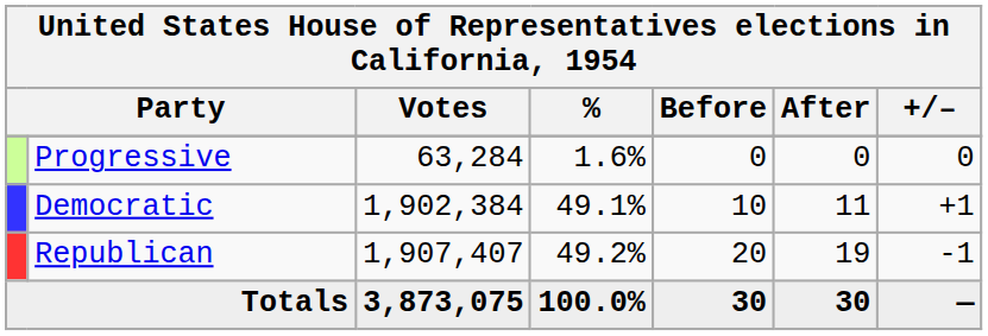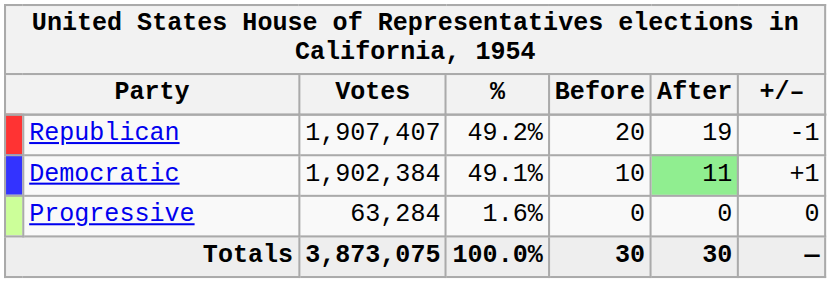rows swapped: Republican <-> Progressive
Democratic | After: no background -> lightgreen background
